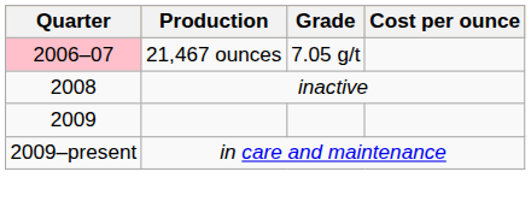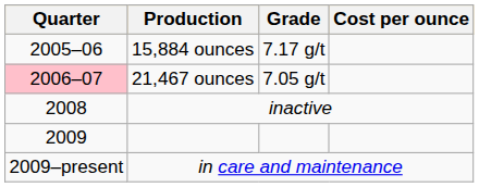+ row: 2005–06 | 15,884 ounces | 7.17 g/t
